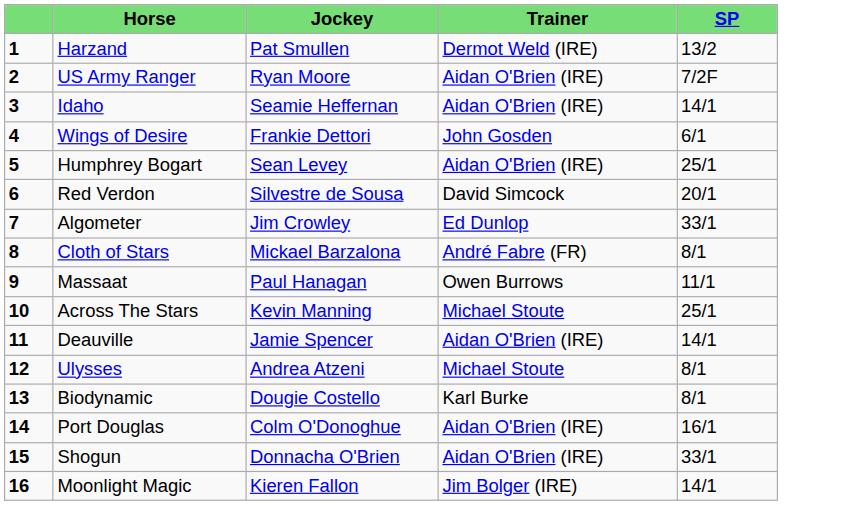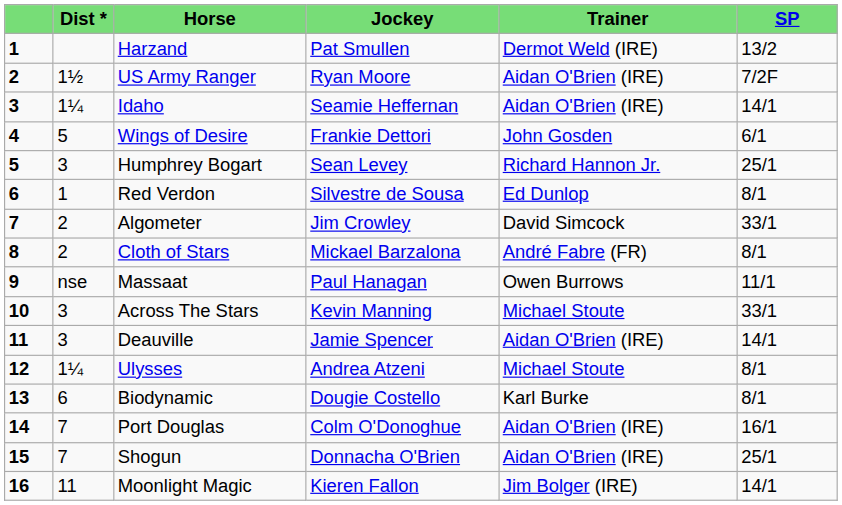+ column: Dist * | 1½ | 1¼ | 5 | 3 | 1 | 2 | 2 | nse | 3 | 3 | 1¼ | 6 | 7 | 7 | 11
Humphrey Bogart | Trainer: Aidan O'Brien (IRE) -> Richard Hannon Jr.
Red Verdon | Trainer: David Simcock -> Ed Dunlop
Red Verdon | SP: 20/1 -> 8/1
Algometer | Trainer: Ed Dunlop -> David Simcock
Across The Stars | SP: 25/1 -> 33/1
Shogun | SP: 33/1 -> 25/1
